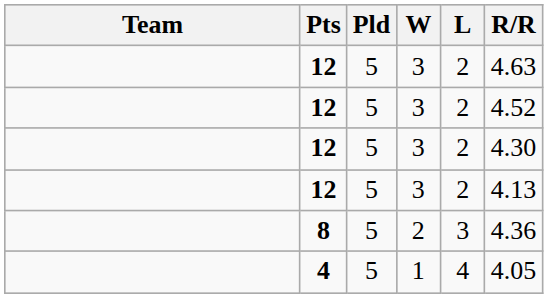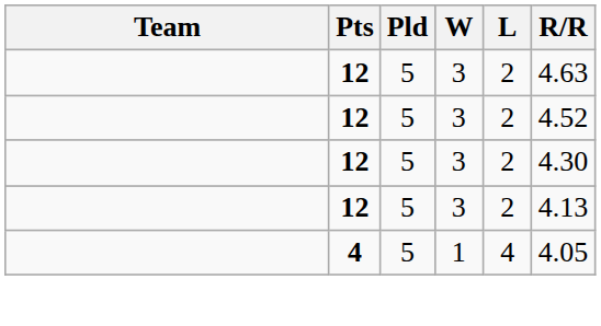- row: 8 | 5 | 2 | 3 | 4.36
